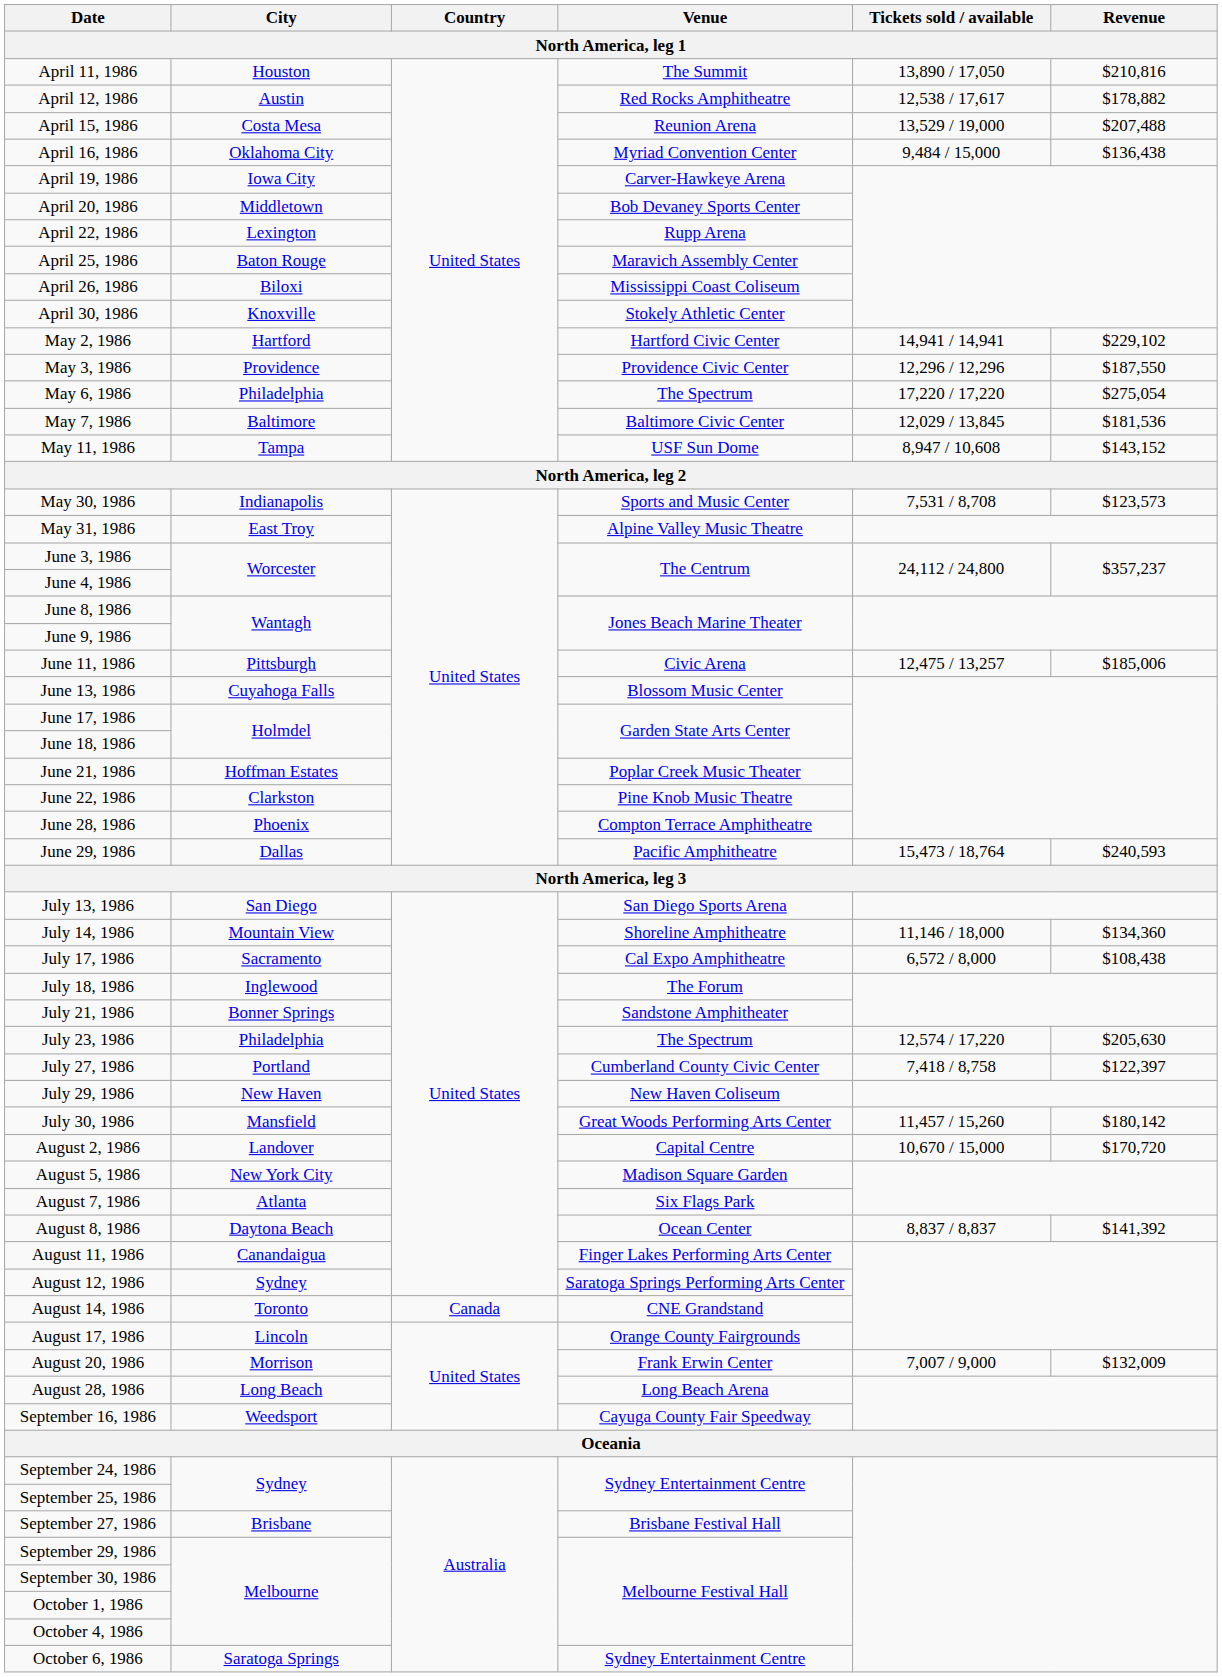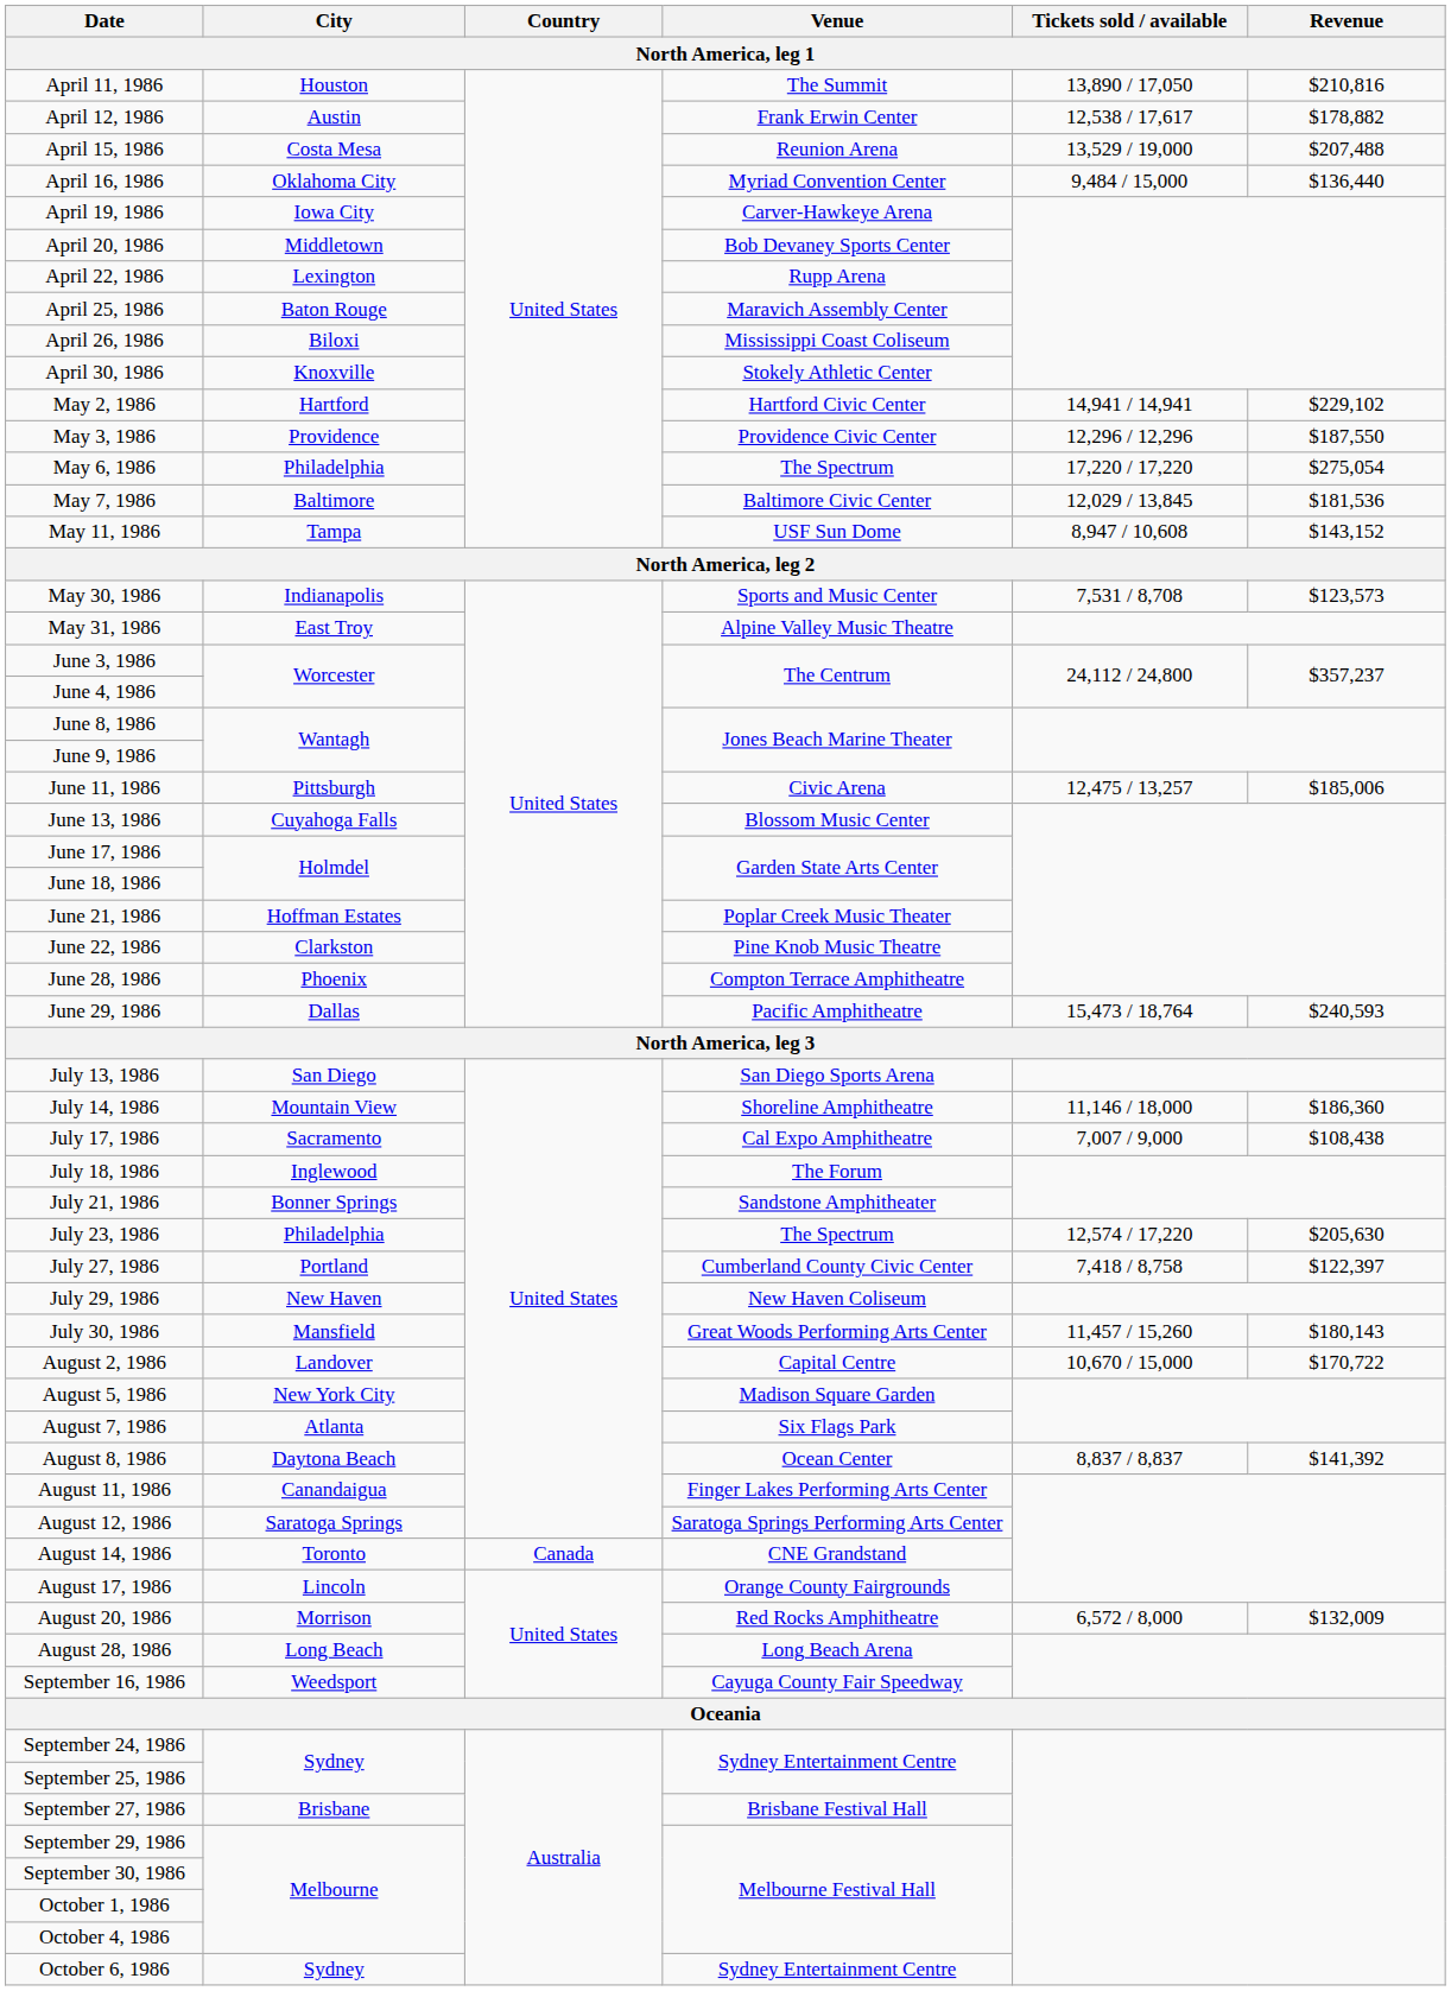April 12, 1986 | Venue: Red Rocks Amphitheatre -> Frank Erwin Center
April 16, 1986 | Revenue: $136,438 -> $136,440
July 14, 1986 | Revenue: $134,360 -> $186,360
July 17, 1986 | Tickets sold / available: 6,572 / 8,000 -> 7,007 / 9,000
July 30, 1986 | Revenue: $180,142 -> $180,143
August 2, 1986 | Revenue: $170,720 -> $170,722
August 12, 1986 | City: Sydney -> Saratoga Springs
August 20, 1986 | Venue: Frank Erwin Center -> Red Rocks Amphitheatre
August 20, 1986 | Tickets sold / available: 7,007 / 9,000 -> 6,572 / 8,000
October 6, 1986 | City: Saratoga Springs -> Sydney
